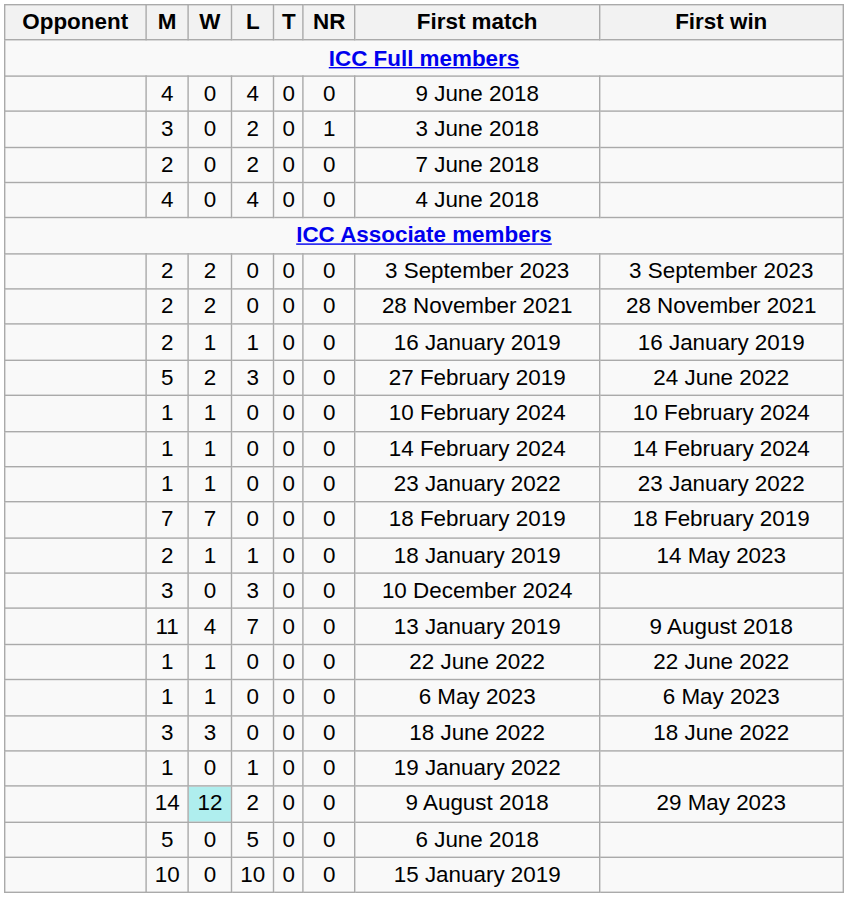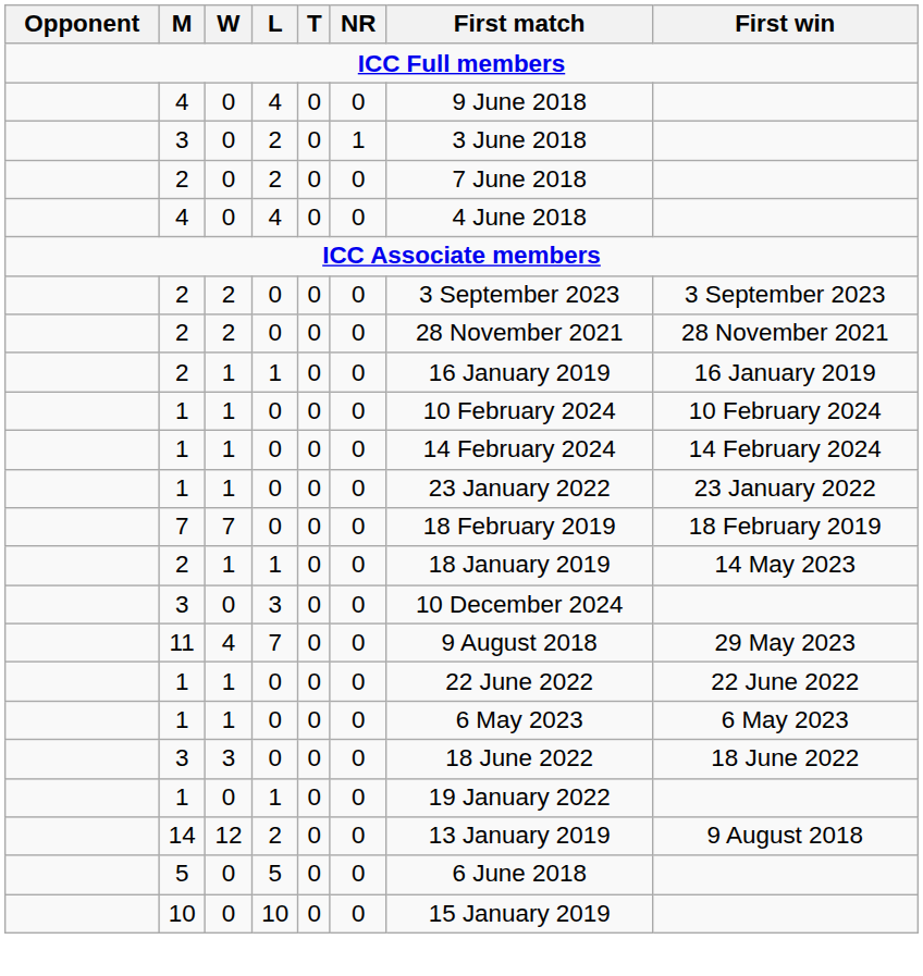- row: 5 | 2 | 3 | 0 | 0 | 27 February 2019 | 24 June 2022
11 | First match: 13 January 2019 -> 9 August 2018
11 | First win: 9 August 2018 -> 29 May 2023
14 | W: paleturquoise background -> no background
14 | First match: 9 August 2018 -> 13 January 2019
14 | First win: 29 May 2023 -> 9 August 2018
